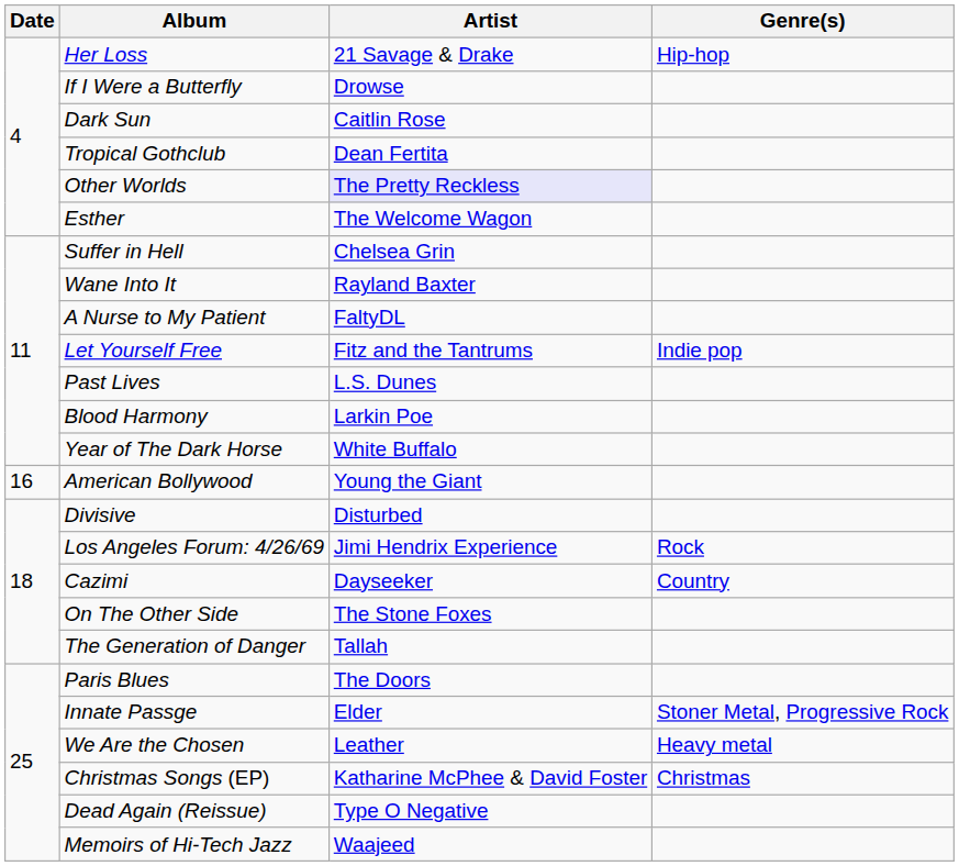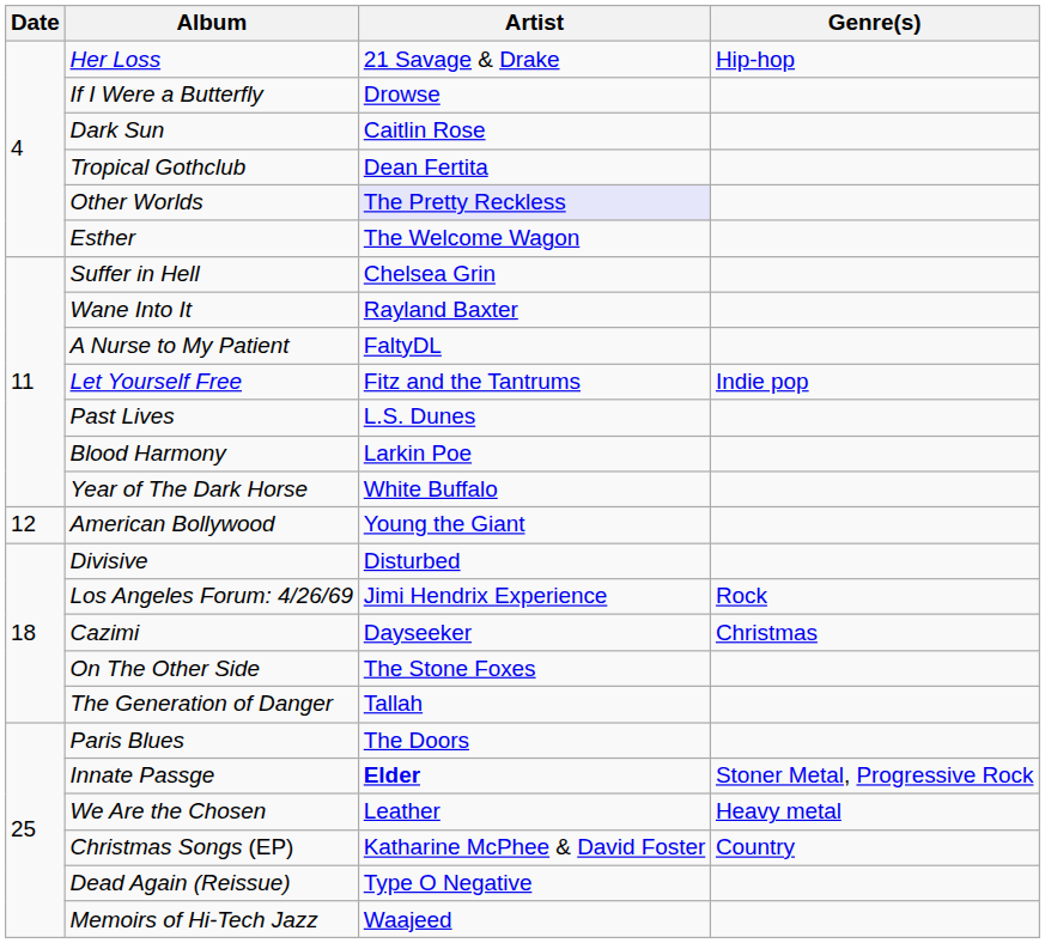American Bollywood | Date: 16 -> 12
Cazimi | Genre(s): Country -> Christmas
Innate Passge | Artist: normal -> bold
Christmas Songs (EP) | Genre(s): Christmas -> Country
